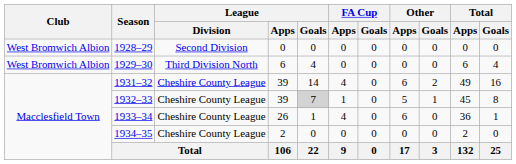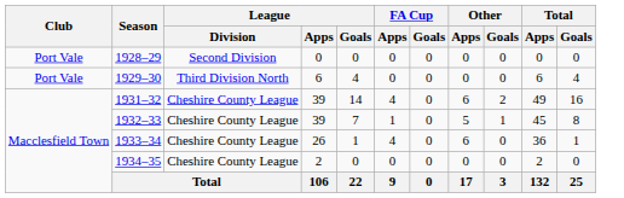1928–29 | Club: West Bromwich Albion -> Port Vale
1929–30 | Club: West Bromwich Albion -> Port Vale
1932–33 | League / Goals: lightgrey background -> no background
